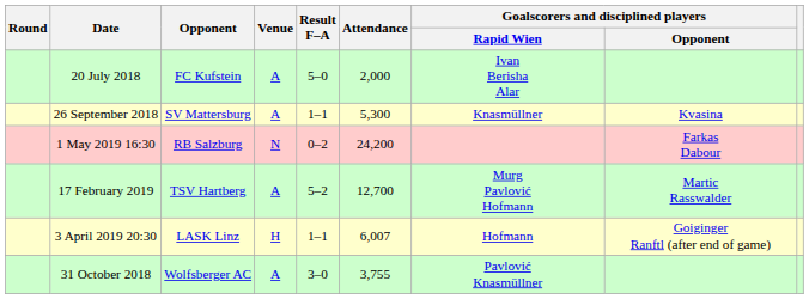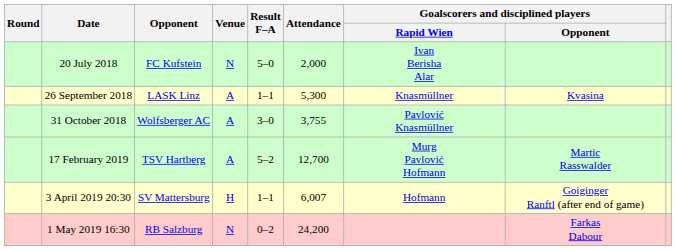20 July 2018 | Venue: A -> N
26 September 2018 | Opponent: SV Mattersburg -> LASK Linz
rows swapped: 31 October 2018 <-> 1 May 2019 16:30
3 April 2019 20:30 | Opponent: LASK Linz -> SV Mattersburg
